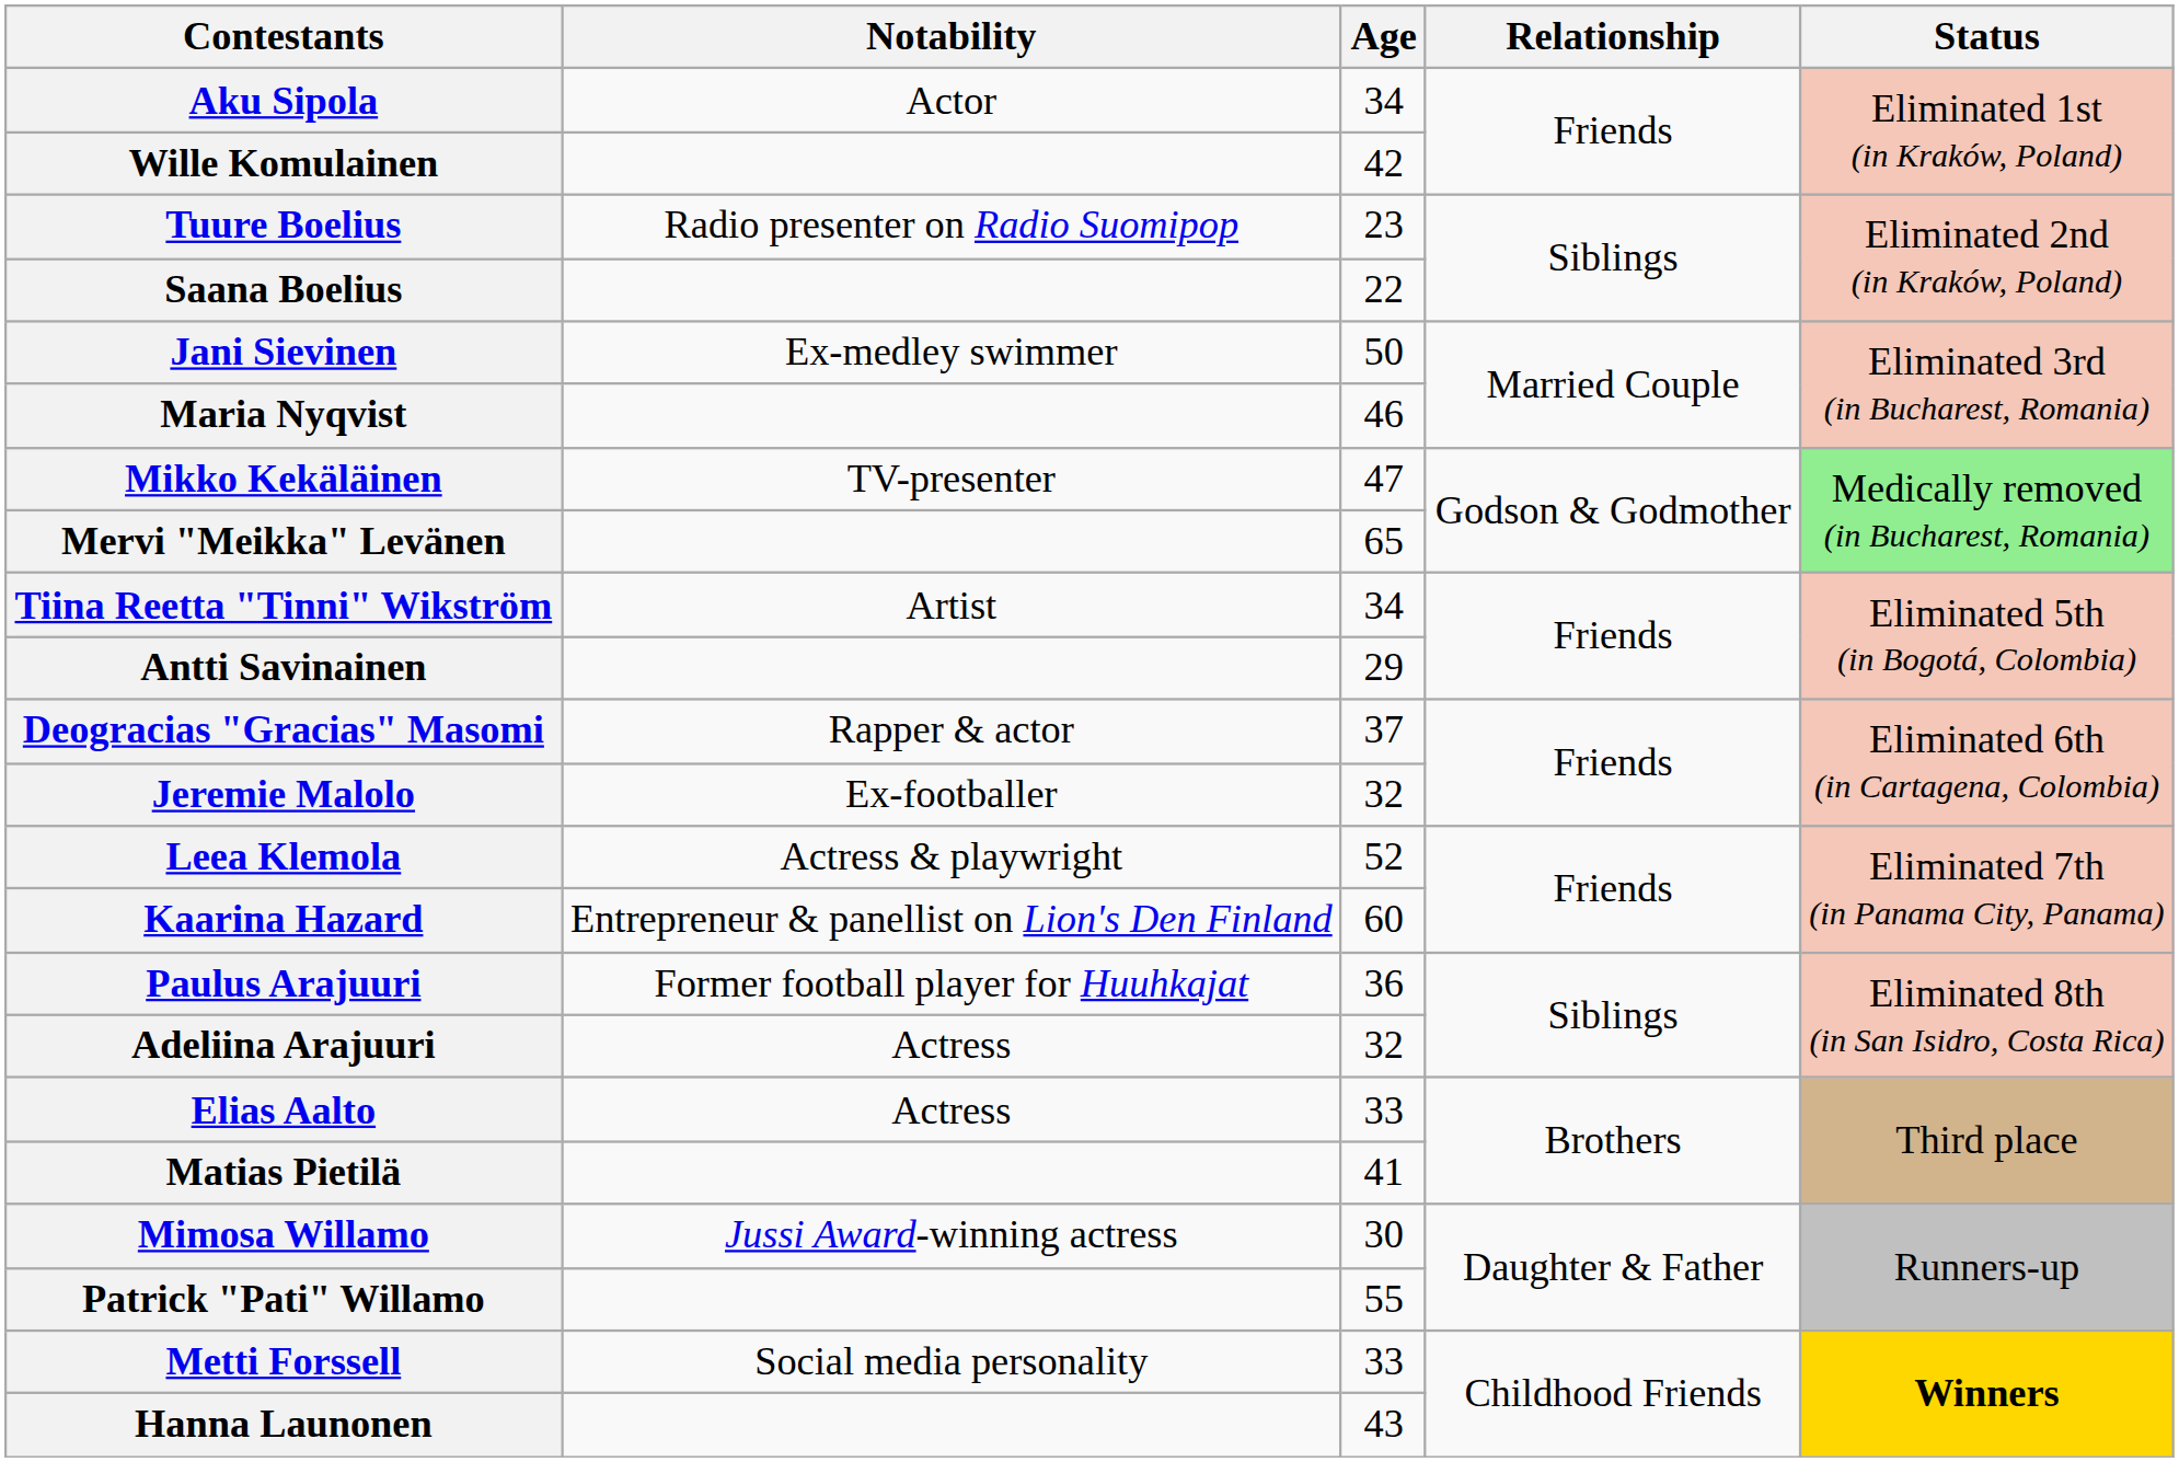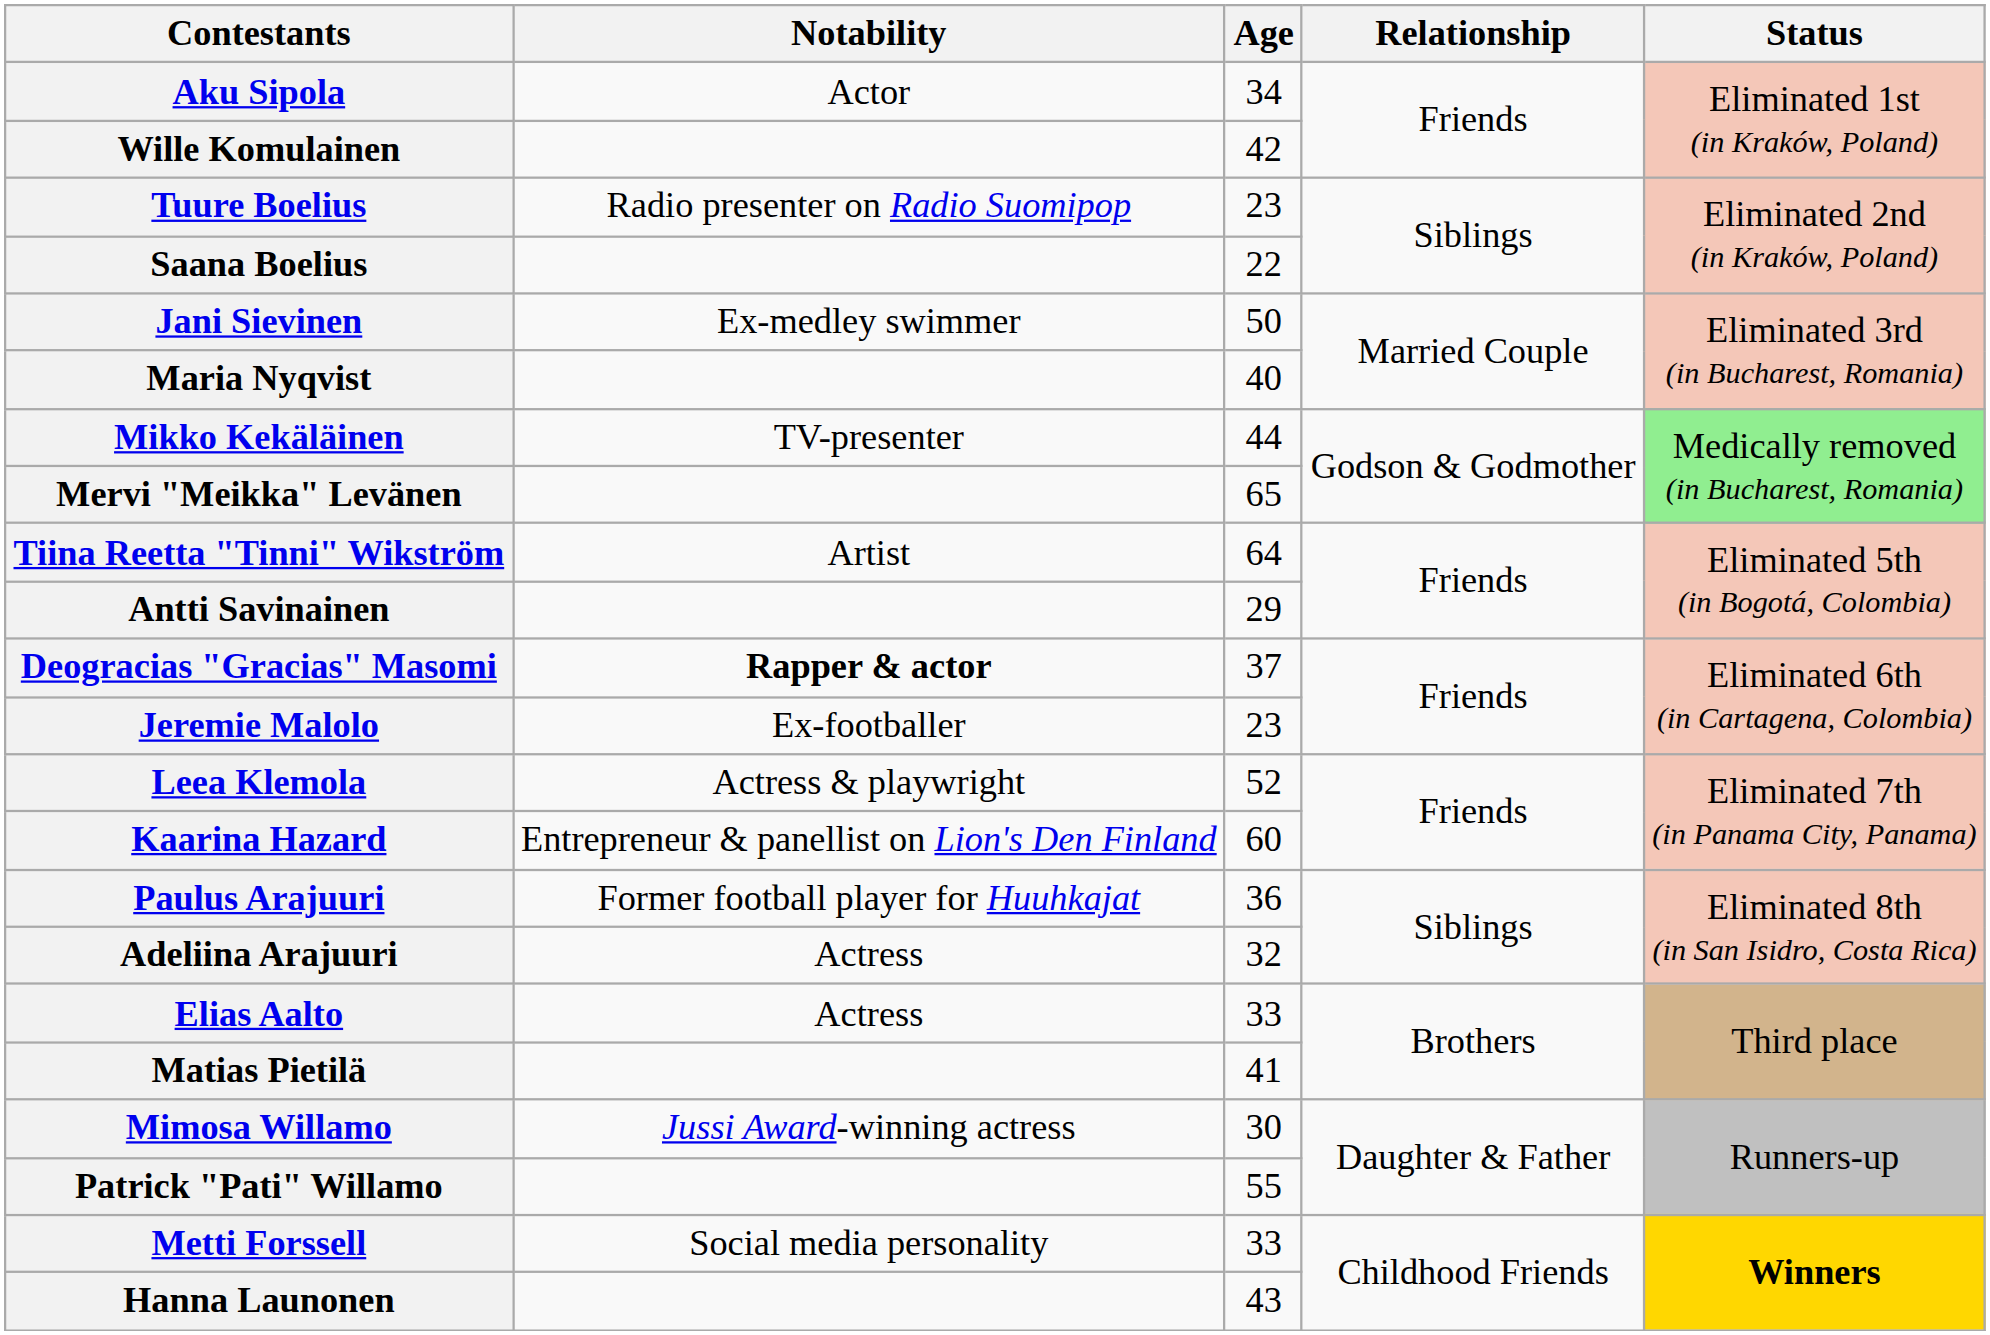Maria Nyqvist | Age: 46 -> 40
Mikko Kekäläinen | Age: 47 -> 44
Tiina Reetta "Tinni" Wikström | Age: 34 -> 64
Deogracias "Gracias" Masomi | Notability: normal -> bold
Jeremie Malolo | Age: 32 -> 23
